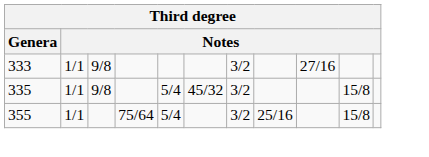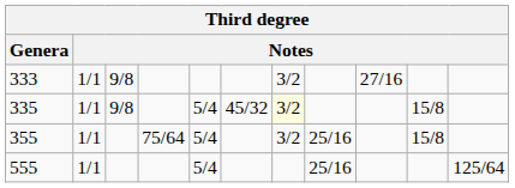335 | column 7: no background -> lightyellow background
+ row: 555 | 1/1 | 5/4 | 25/16 | 125/64
